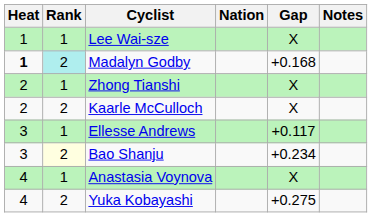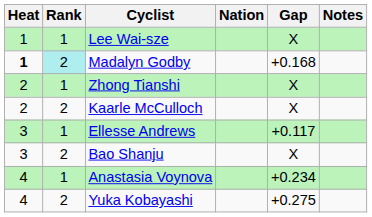Bao Shanju | Rank: lightyellow background -> no background
Bao Shanju | Gap: +0.234 -> X
Anastasia Voynova | Gap: X -> +0.234
